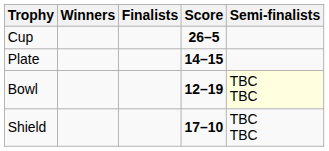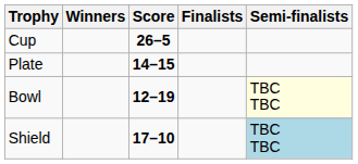columns swapped: Score <-> Finalists
Shield | Semi-finalists: no background -> lightblue background
